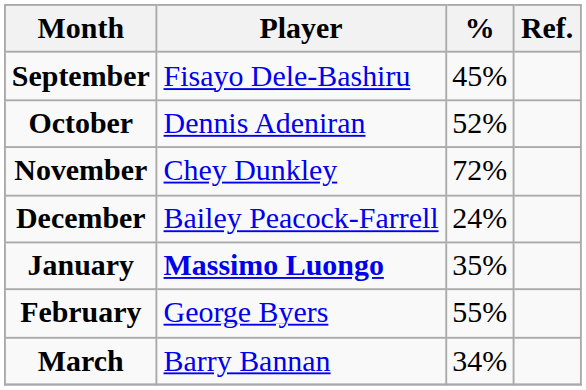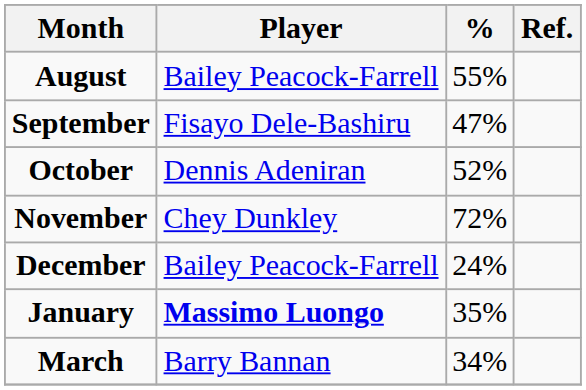+ row: August | Bailey Peacock-Farrell | 55%
September | %: 45% -> 47%
- row: February | George Byers | 55%
